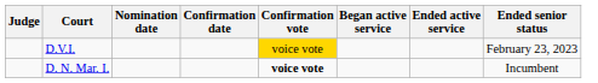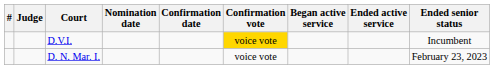+ column: #
D.V.I. | Ended senior status: February 23, 2023 -> Incumbent
D. N. Mar. I. | Confirmation vote: bold -> normal
D. N. Mar. I. | Ended senior status: Incumbent -> February 23, 2023
